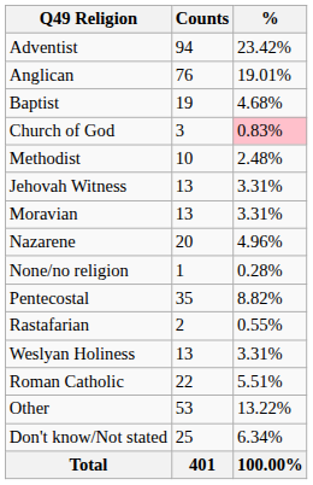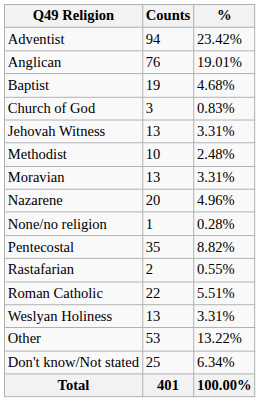Church of God | %: pink background -> no background
rows swapped: Jehovah Witness <-> Methodist
rows swapped: Roman Catholic <-> Weslyan Holiness
